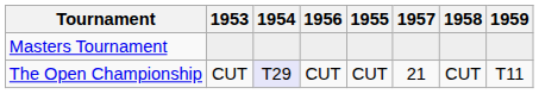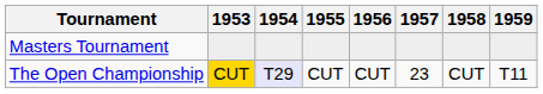columns swapped: 1955 <-> 1956
The Open Championship | 1953: no background -> gold background
The Open Championship | 1957: 21 -> 23
